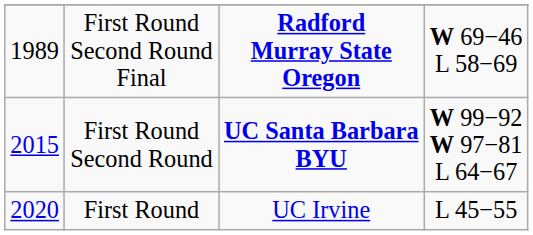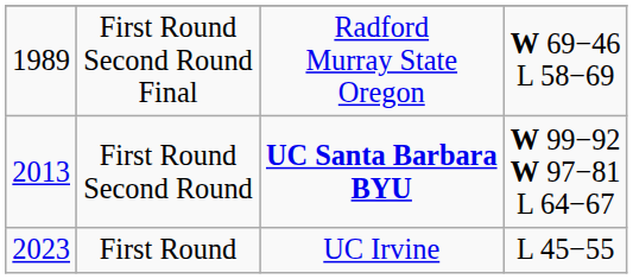First Round Second Round Final | column 3: bold -> normal
First Round Second Round | column 1: 2015 -> 2013
First Round | column 1: 2020 -> 2023
